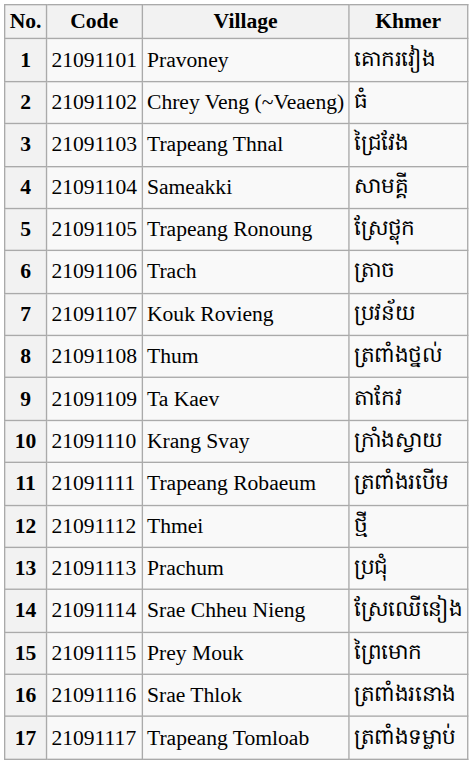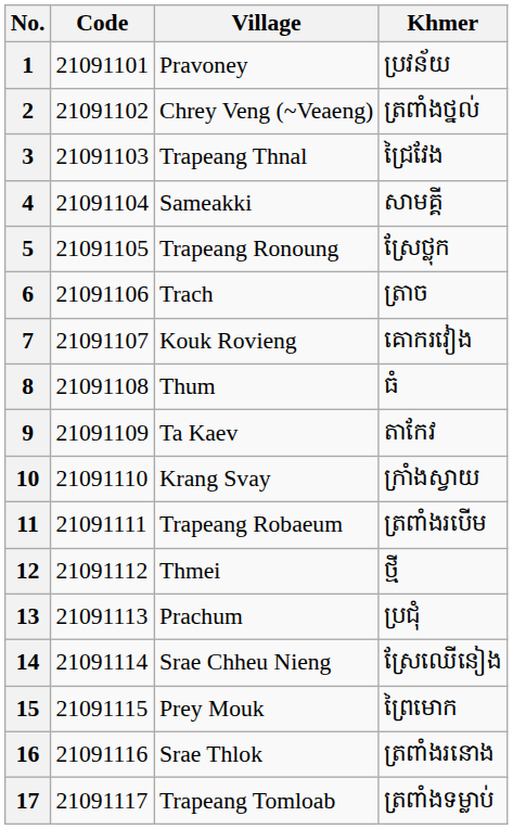1 | Khmer: គោករវៀង -> ប្រវន័យ
2 | Khmer: ធំ -> ត្រពាំងថ្នល់
7 | Khmer: ប្រវន័យ -> គោករវៀង
8 | Khmer: ត្រពាំងថ្នល់ -> ធំ
